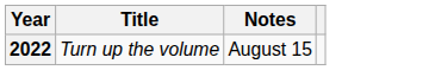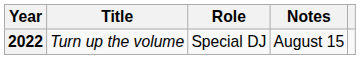+ column: Role | Special DJ
